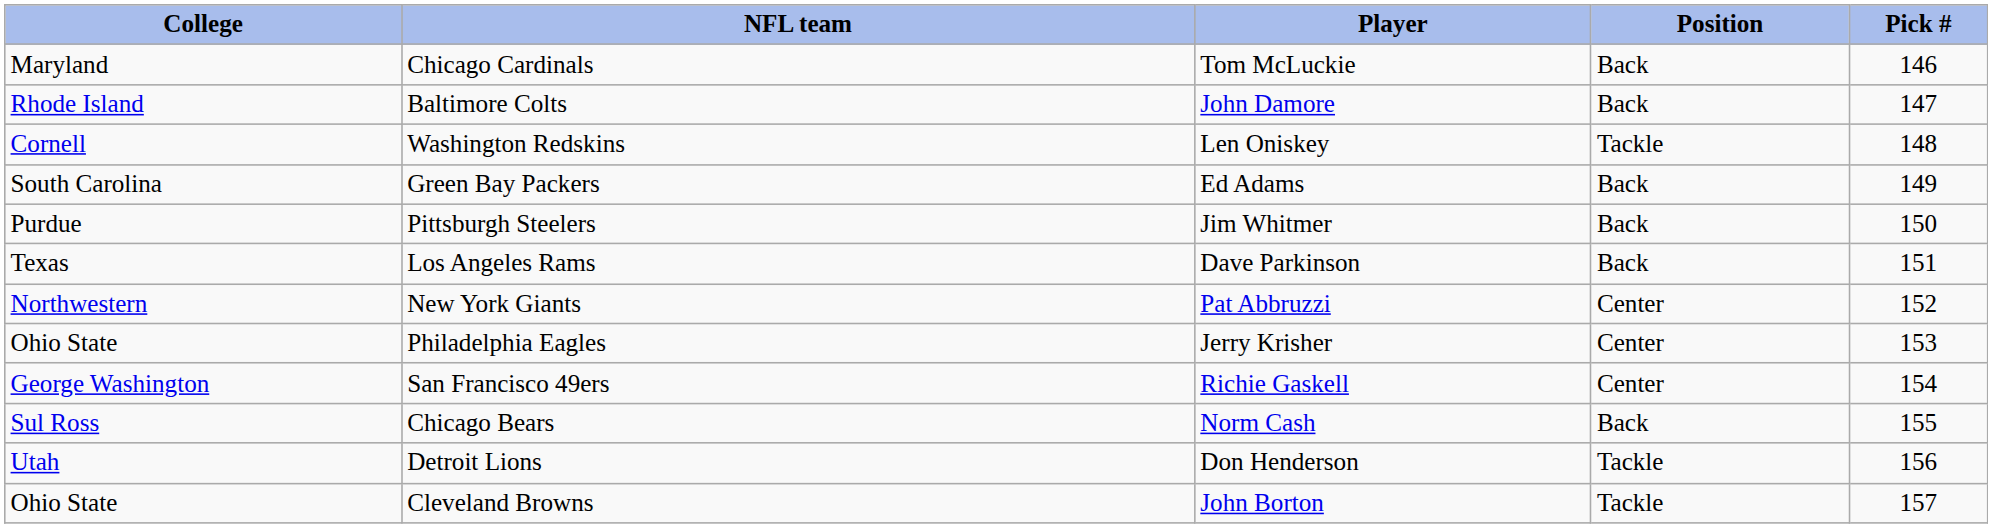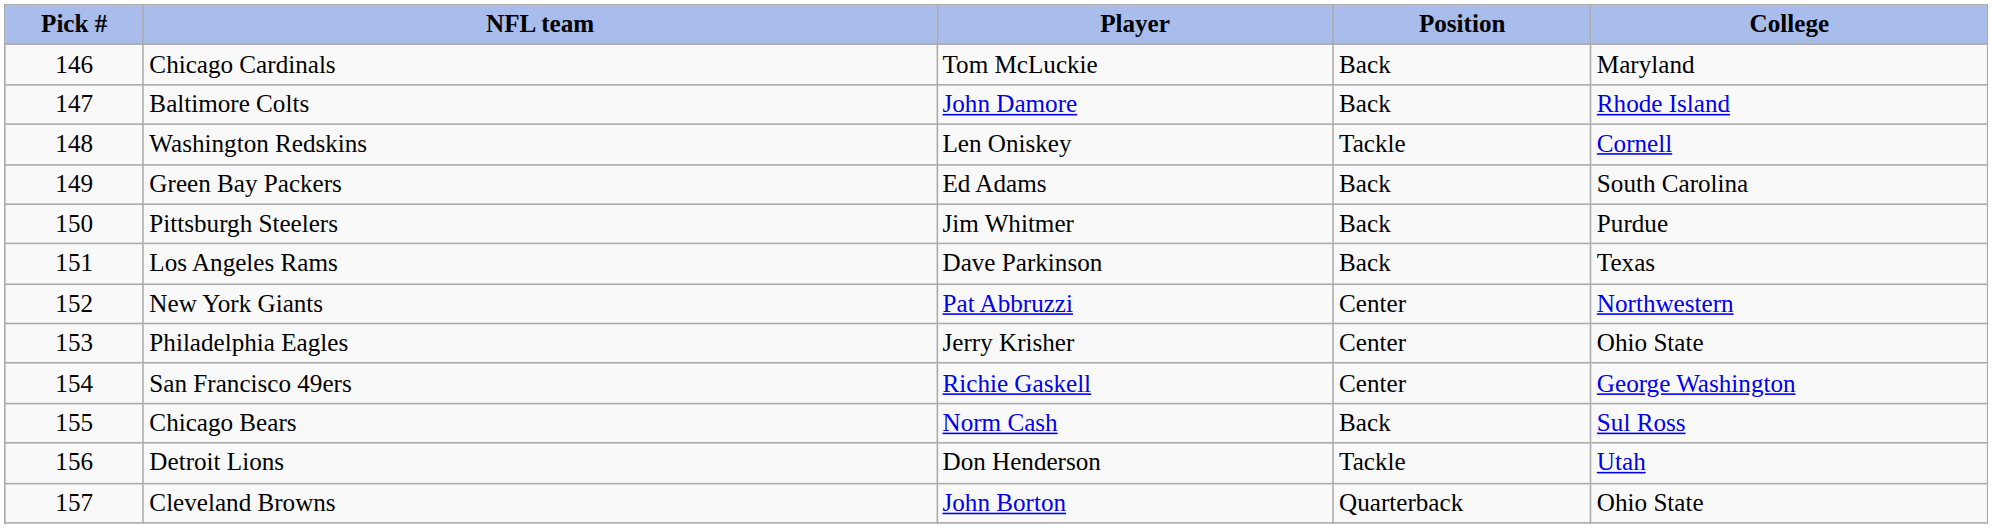columns swapped: Pick # <-> College
Cleveland Browns | Position: Tackle -> Quarterback
